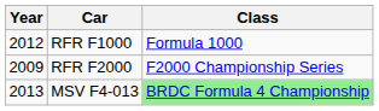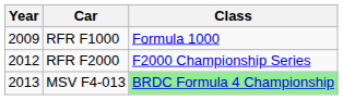RFR F1000 | Year: 2012 -> 2009
RFR F2000 | Year: 2009 -> 2012
